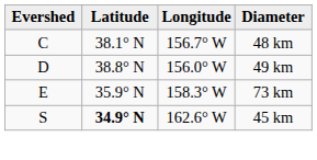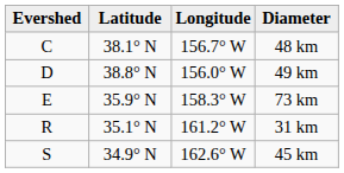+ row: R | 35.1° N | 161.2° W | 31 km
45 km | Latitude: bold -> normal
